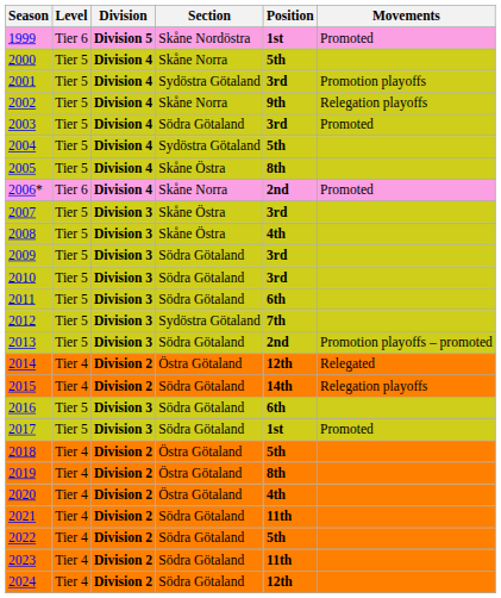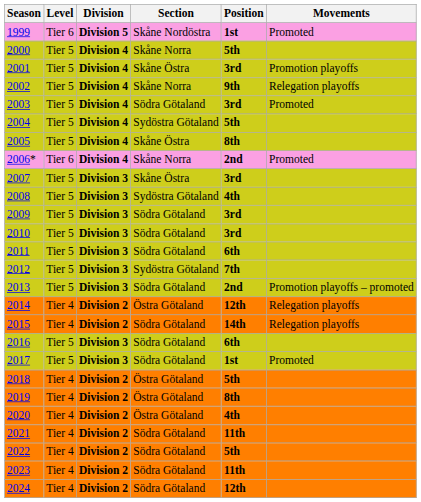2001 | Section: Sydöstra Götaland -> Skåne Östra
2008 | Section: Skåne Östra -> Sydöstra Götaland
2014 | Movements: Relegated -> Relegation playoffs
